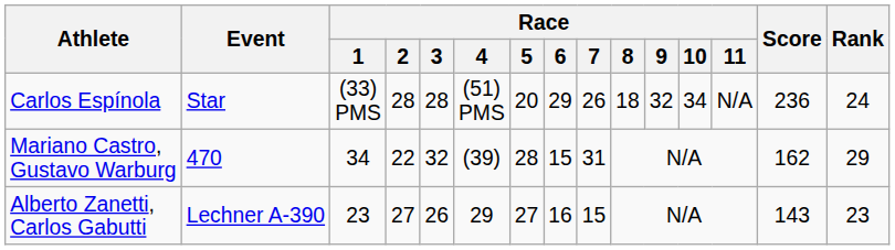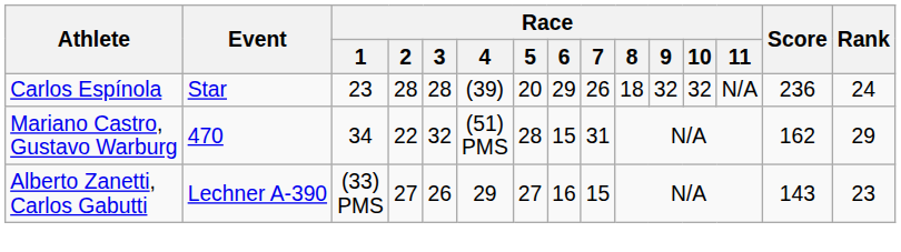Carlos Espínola | Race / 1: (33) PMS -> 23
Carlos Espínola | Race / 4: (51) PMS -> (39)
Carlos Espínola | Race / 10: 34 -> 32
Mariano Castro, Gustavo Warburg | Race / 4: (39) -> (51) PMS
Alberto Zanetti, Carlos Gabutti | Race / 1: 23 -> (33) PMS
